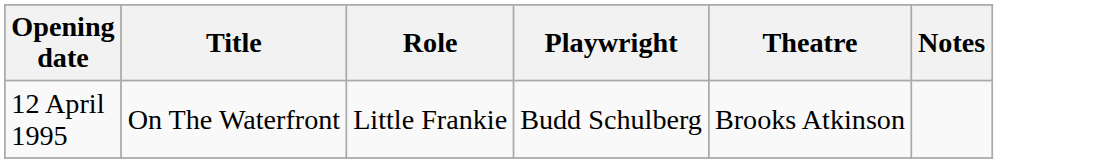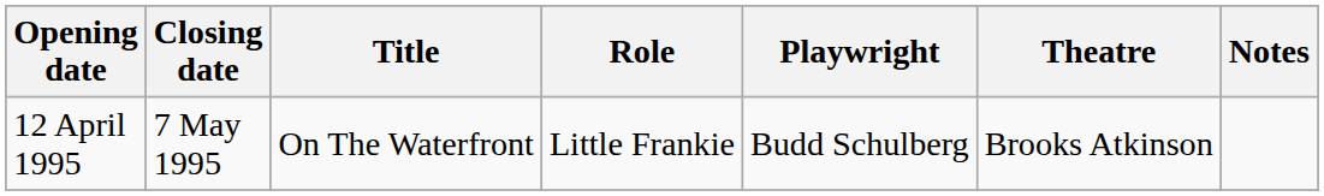+ column: Closing date | 7 May 1995
